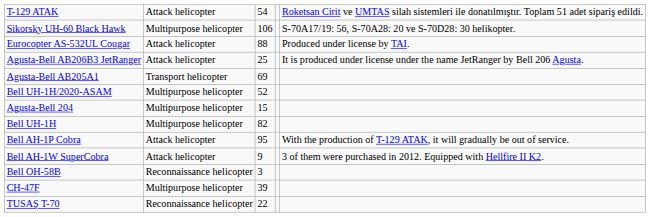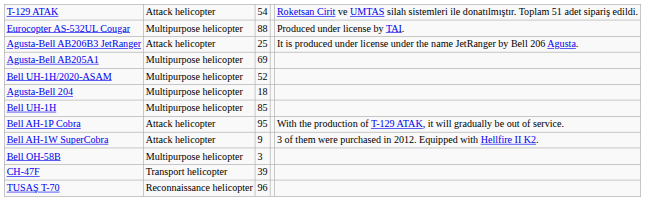- row: Sikorsky UH-60 Black Hawk | Multipurpose helicopter | 106 | S-70A17/19: 56, S-70A28: 20 ve S-70D28: 30 helikopter.
Eurocopter AS-532UL Cougar | column 2: Attack helicopter -> Multipurpose helicopter
Agusta-Bell AB205A1 | column 2: Transport helicopter -> Multipurpose helicopter
Agusta-Bell 204 | column 3: 15 -> 18
Bell UH-1H | column 3: 82 -> 85
Bell OH-58B | column 2: Reconnaissance helicopter -> Multipurpose helicopter
CH-47F | column 2: Multipurpose helicopter -> Transport helicopter
TUSAŞ T-70 | column 3: 22 -> 96
